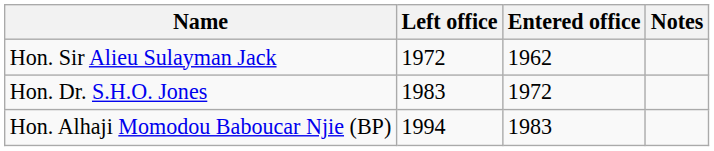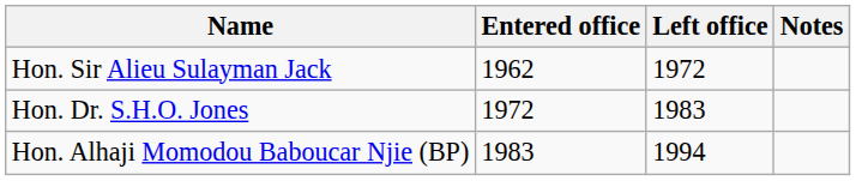columns swapped: Entered office <-> Left office
